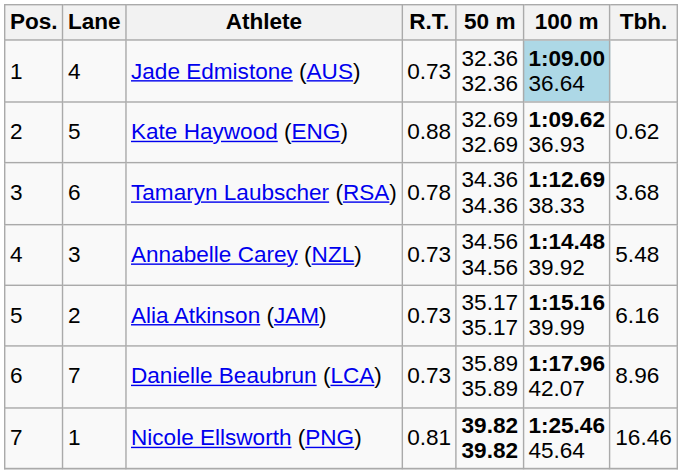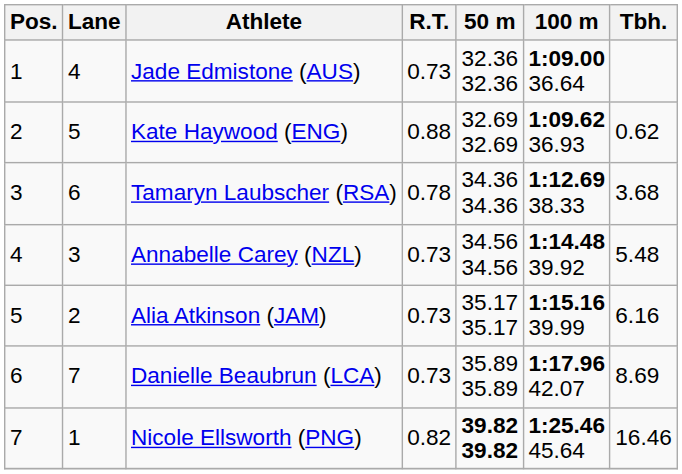Jade Edmistone (AUS) | 100 m: lightblue background -> no background
Danielle Beaubrun (LCA) | Tbh.: 8.96 -> 8.69
Nicole Ellsworth (PNG) | R.T.: 0.81 -> 0.82
